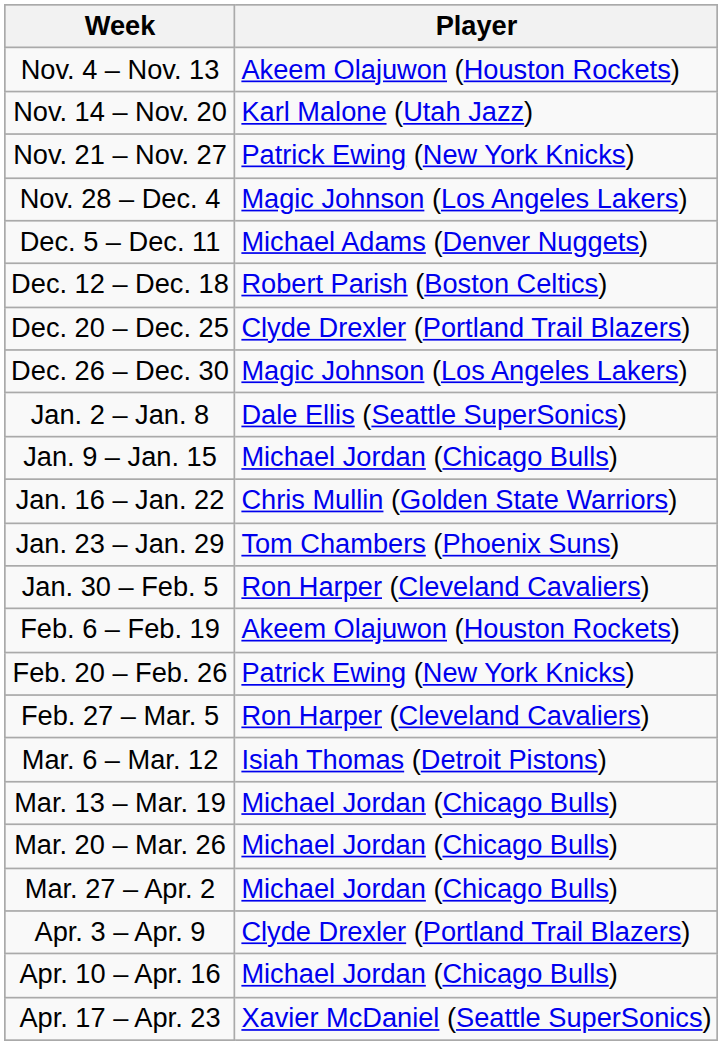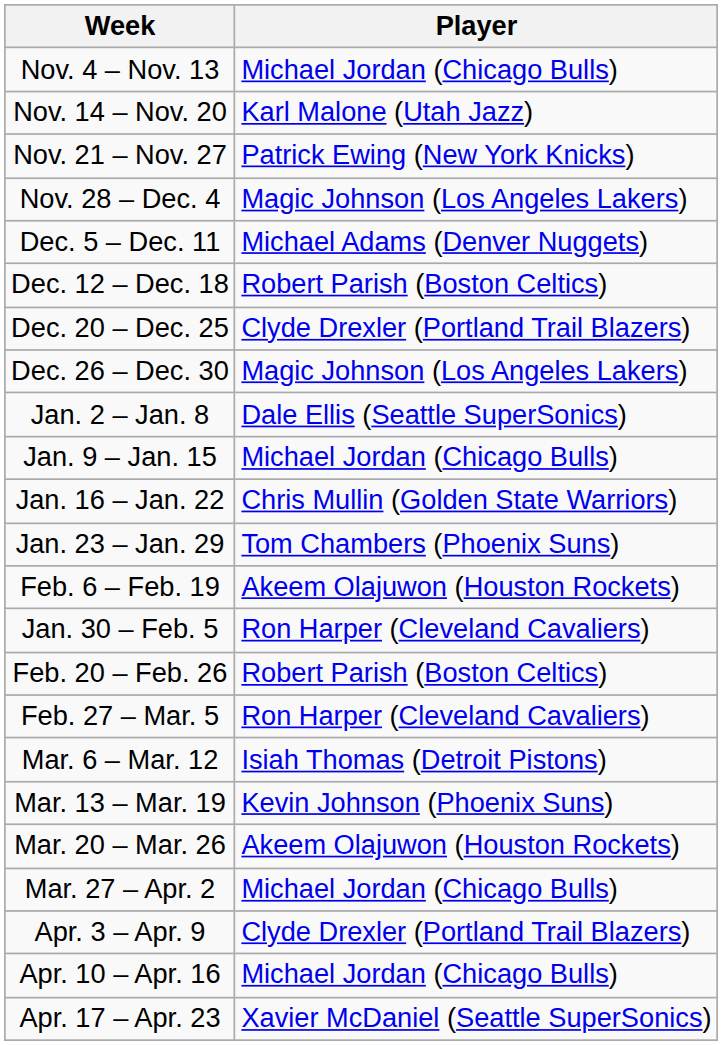Nov. 4 – Nov. 13 | Player: Akeem Olajuwon (Houston Rockets) -> Michael Jordan (Chicago Bulls)
rows swapped: Jan. 30 – Feb. 5 <-> Feb. 6 – Feb. 19
Feb. 20 – Feb. 26 | Player: Patrick Ewing (New York Knicks) -> Robert Parish (Boston Celtics)
Mar. 13 – Mar. 19 | Player: Michael Jordan (Chicago Bulls) -> Kevin Johnson (Phoenix Suns)
Mar. 20 – Mar. 26 | Player: Michael Jordan (Chicago Bulls) -> Akeem Olajuwon (Houston Rockets)
